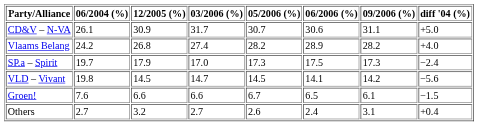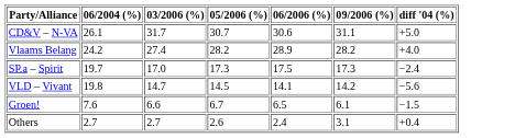- column: 12/2005 (%) | 30.9 | 26.8 | 17.9 | 14.5 | 6.6 | 3.2
